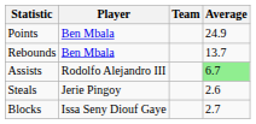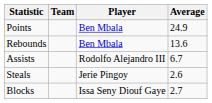columns swapped: Player <-> Team
Rebounds | Average: 13.7 -> 13.6
Assists | Average: lightgreen background -> no background
